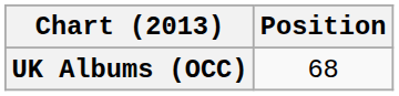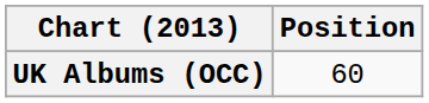UK Albums (OCC) | Position: 68 -> 60
